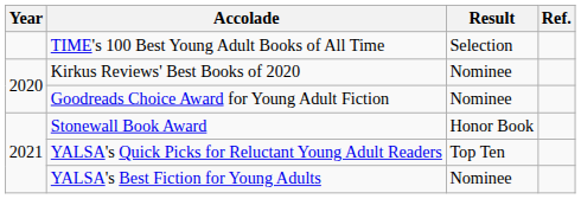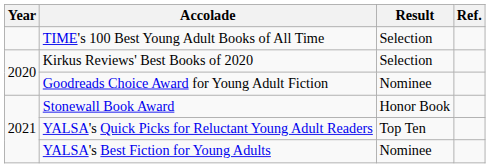Kirkus Reviews' Best Books of 2020 | Result: Nominee -> Selection
